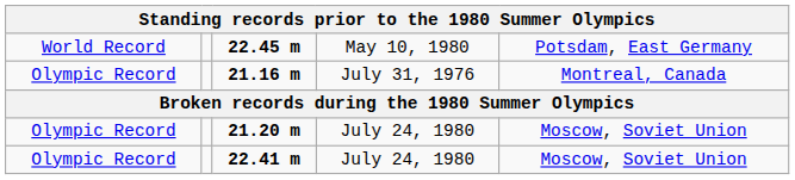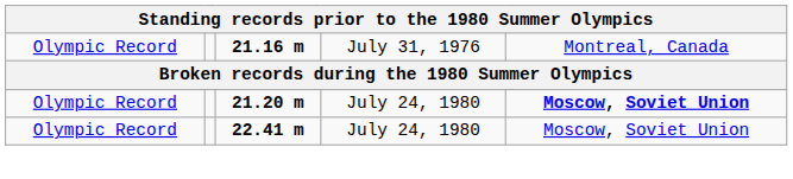- row: World Record | 22.45 m | May 10, 1980 | Potsdam, East Germany
21.20 m | column 5: normal -> bold
